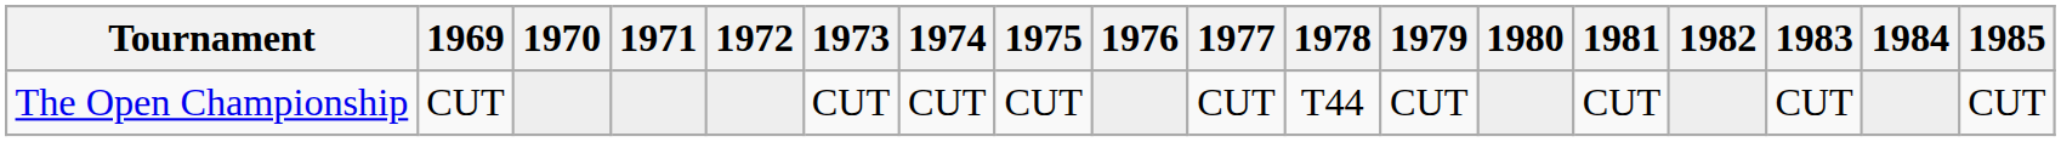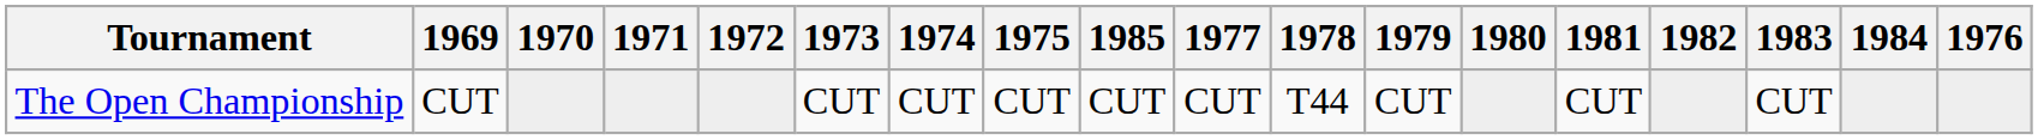columns swapped: 1976 <-> 1985
